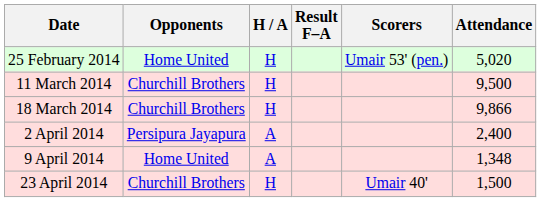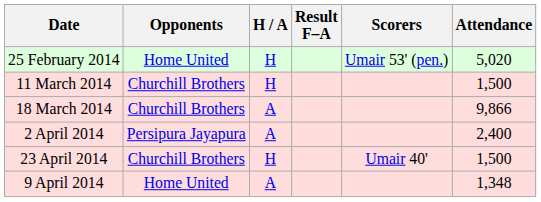11 March 2014 | Attendance: 9,500 -> 1,500
18 March 2014 | H / A: H -> A
rows swapped: 9 April 2014 <-> 23 April 2014
